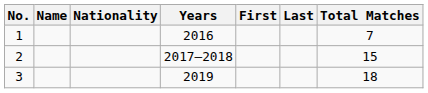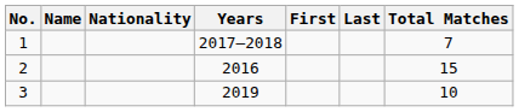1 | Years: 2016 -> 2017–2018
2 | Years: 2017–2018 -> 2016
3 | Total Matches: 18 -> 10
